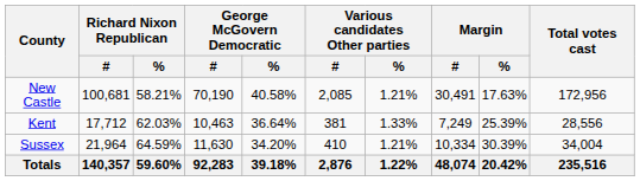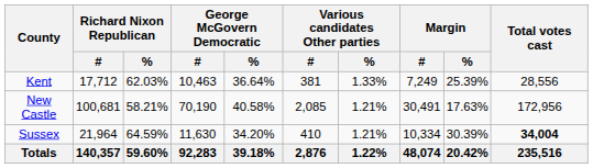rows swapped: Kent <-> New Castle
Sussex | Total votes cast: normal -> bold
